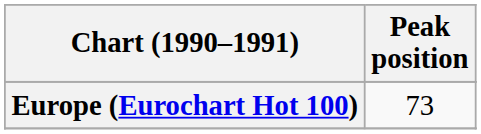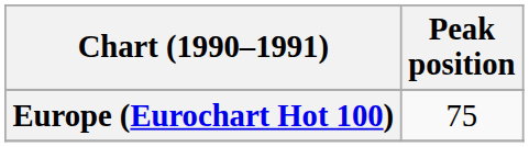Europe (Eurochart Hot 100) | Peak position: 73 -> 75
